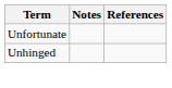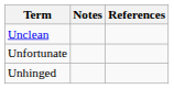+ row: Unclean
